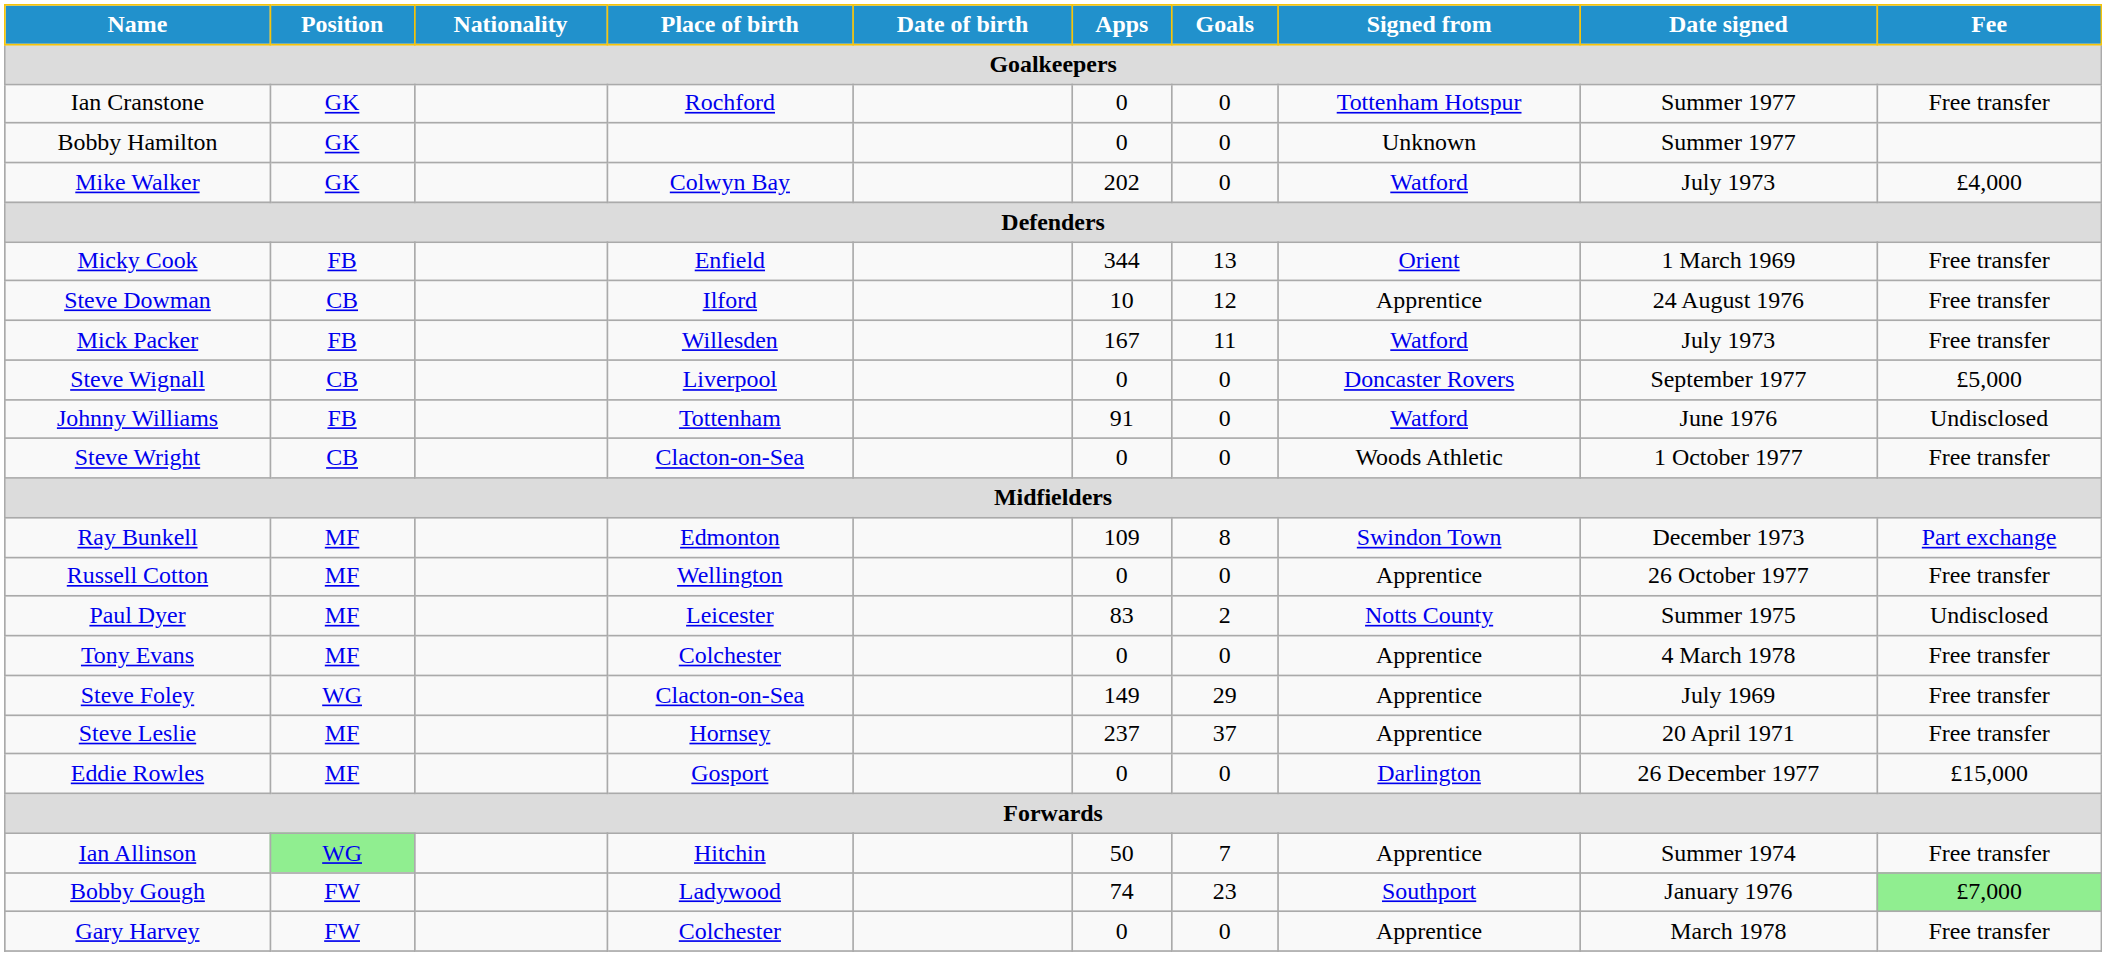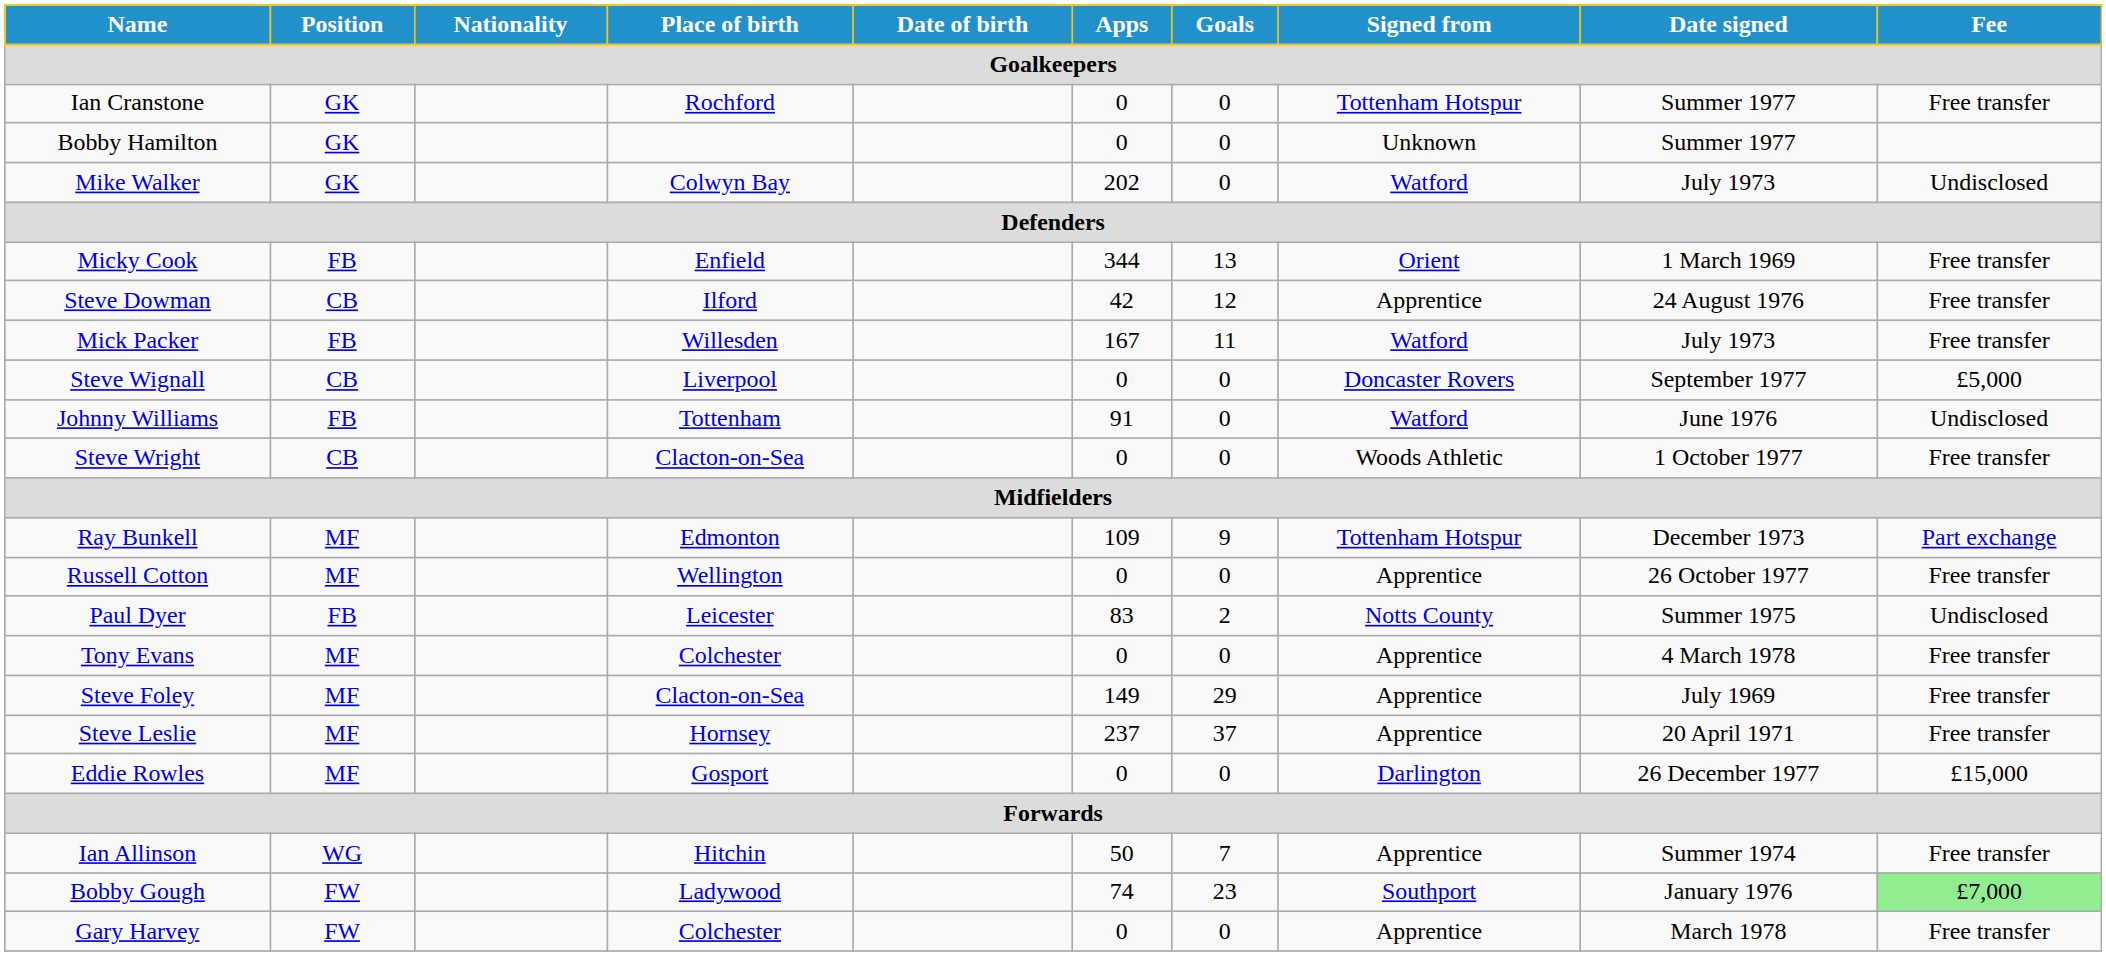Mike Walker | Fee: £4,000 -> Undisclosed
Steve Dowman | Apps: 10 -> 42
Ray Bunkell | Goals: 8 -> 9
Ray Bunkell | Signed from: Swindon Town -> Tottenham Hotspur
Paul Dyer | Position: MF -> FB
Steve Foley | Position: WG -> MF
Ian Allinson | Position: lightgreen background -> no background
